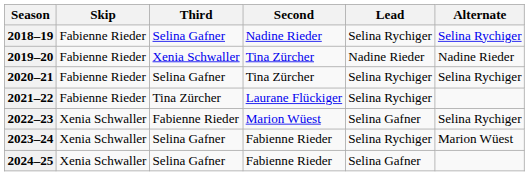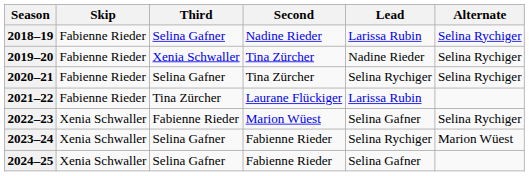2018–19 | Lead: Selina Rychiger -> Larissa Rubin
2019–20 | Alternate: Nadine Rieder -> Selina Rychiger
2021–22 | Lead: Selina Rychiger -> Larissa Rubin
